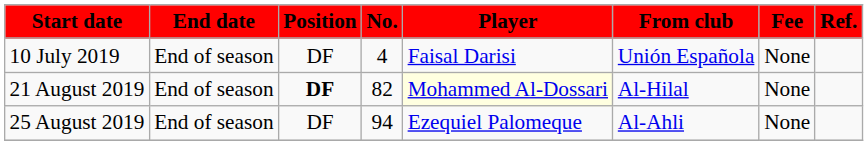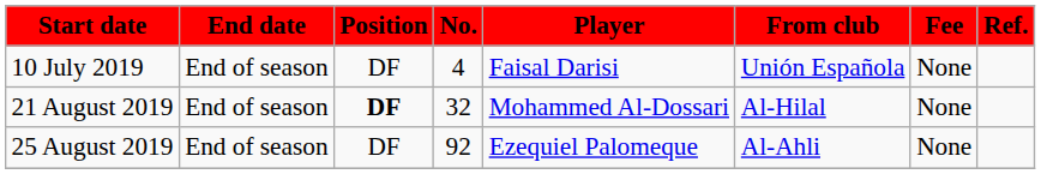21 August 2019 | No.: 82 -> 32
21 August 2019 | Player: lightyellow background -> no background
25 August 2019 | No.: 94 -> 92
